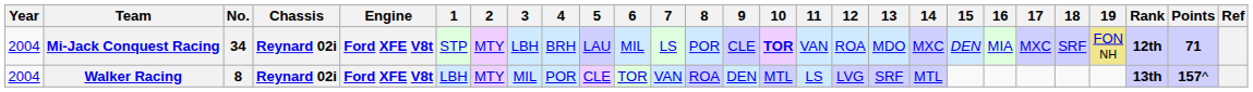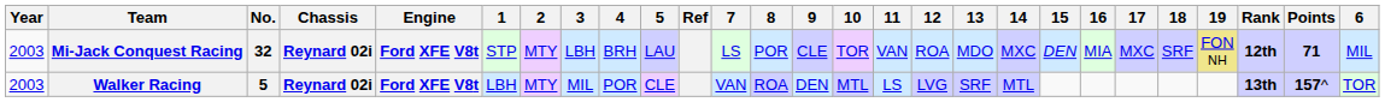columns swapped: 6 <-> Ref
Mi-Jack Conquest Racing | Year: 2004 -> 2003
Mi-Jack Conquest Racing | No.: 34 -> 32
Mi-Jack Conquest Racing | 10: bold -> normal
Walker Racing | Year: 2004 -> 2003
Walker Racing | No.: 8 -> 5
